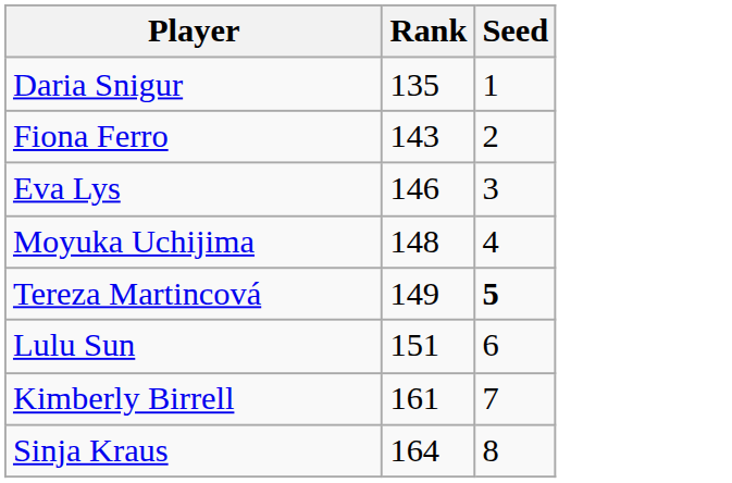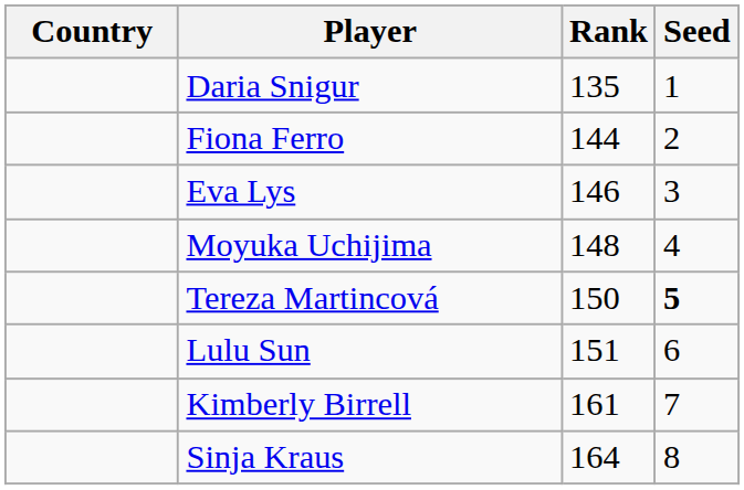+ column: Country
Fiona Ferro | Rank: 143 -> 144
Tereza Martincová | Rank: 149 -> 150
